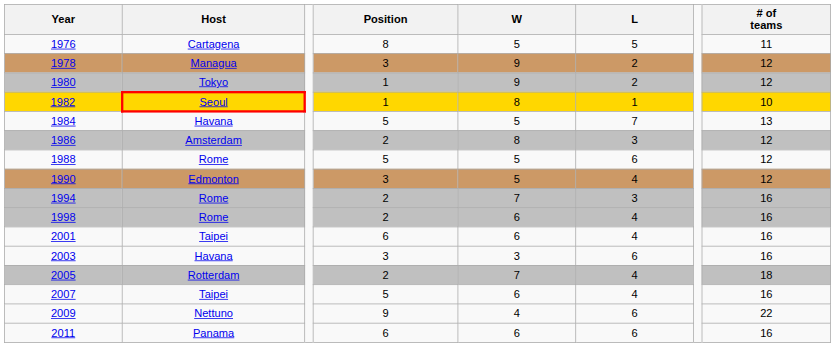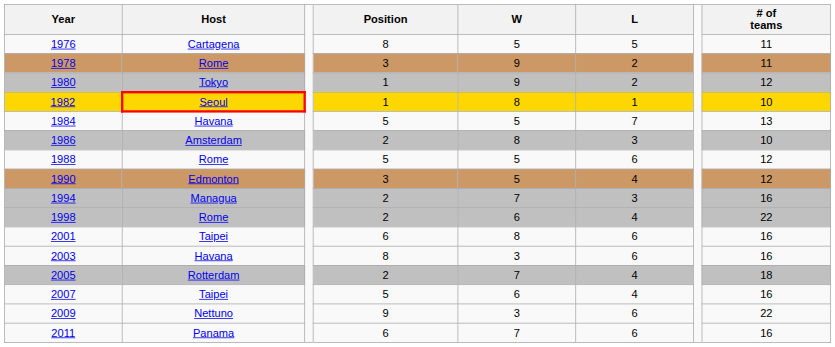1978 | Host: Managua -> Rome
1978 | # of teams: 12 -> 11
1986 | # of teams: 12 -> 10
1994 | Host: Rome -> Managua
1998 | # of teams: 16 -> 22
2001 | W: 6 -> 8
2001 | L: 4 -> 6
2003 | Position: 3 -> 8
2009 | W: 4 -> 3
2011 | W: 6 -> 7
